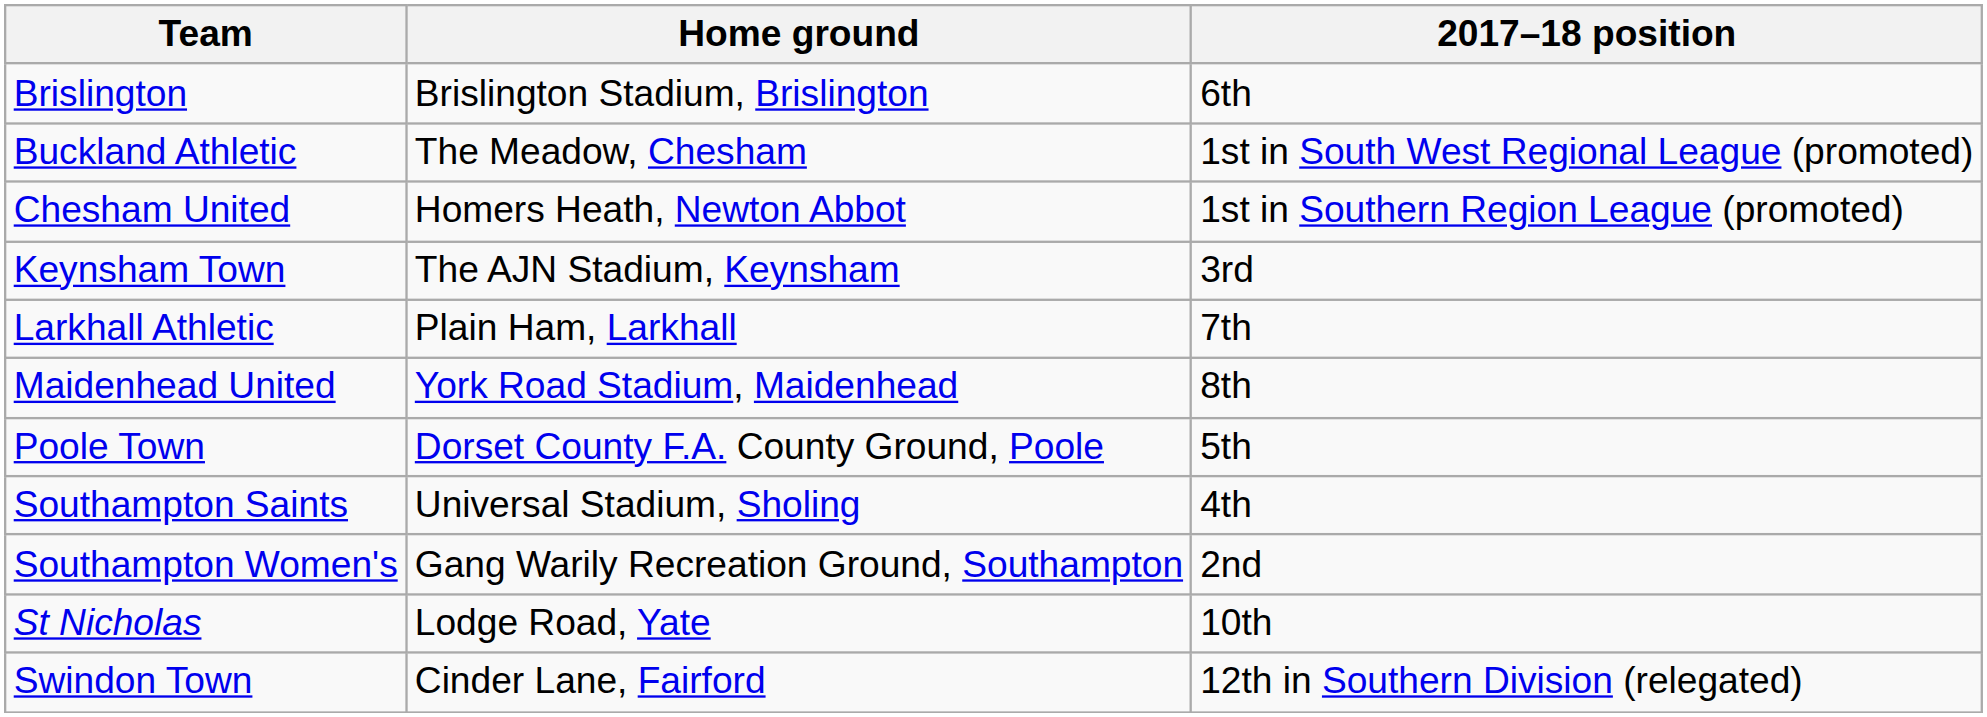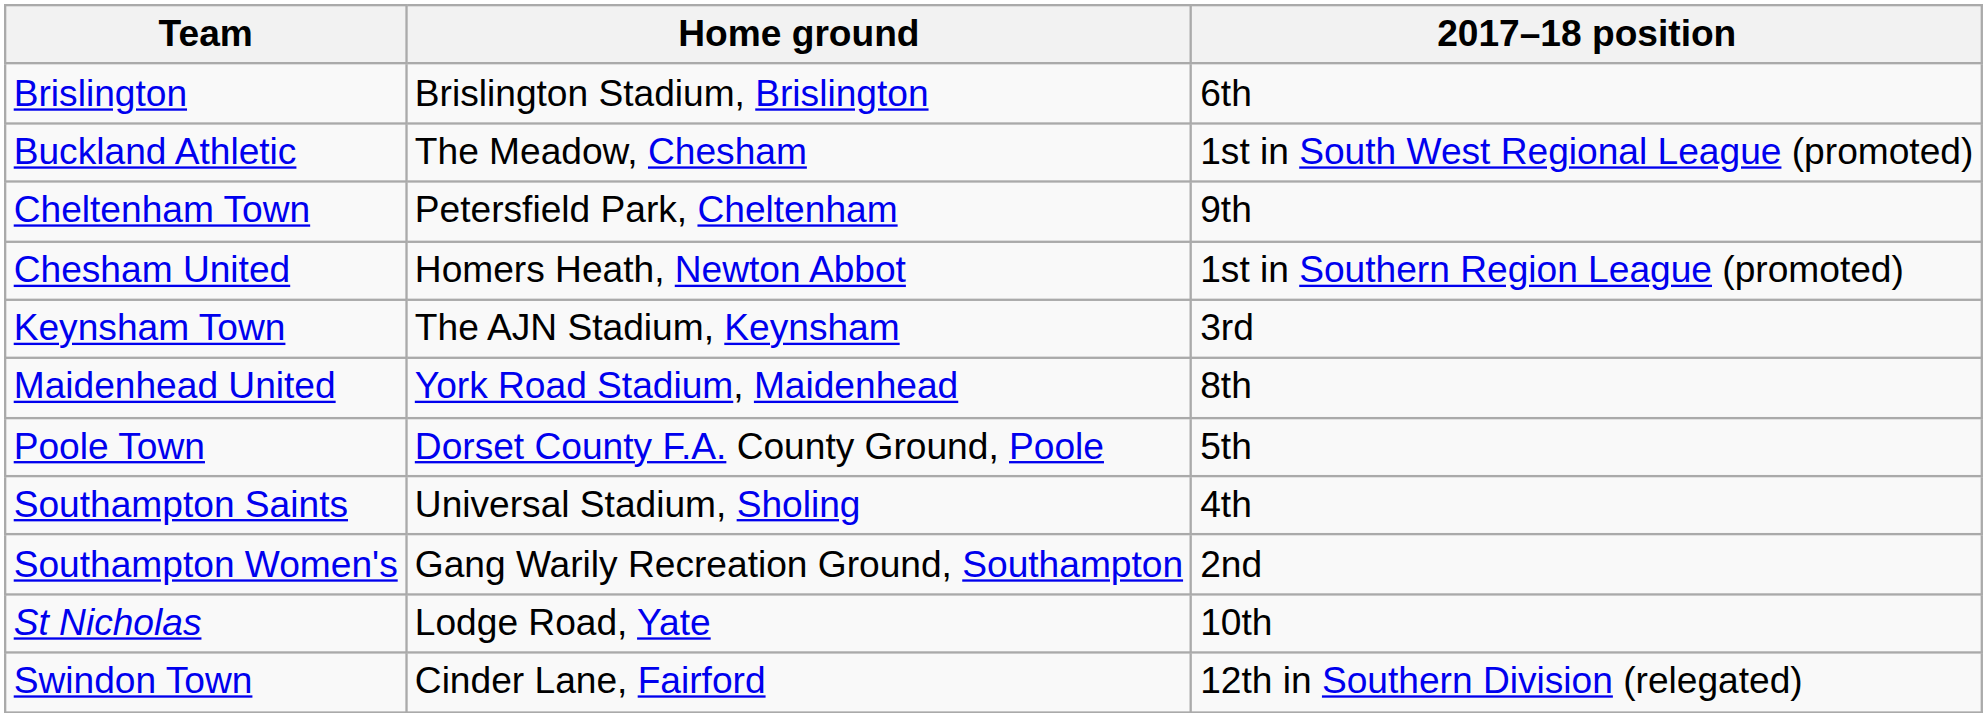+ row: Cheltenham Town | Petersfield Park, Cheltenham | 9th
- row: Larkhall Athletic | Plain Ham, Larkhall | 7th
